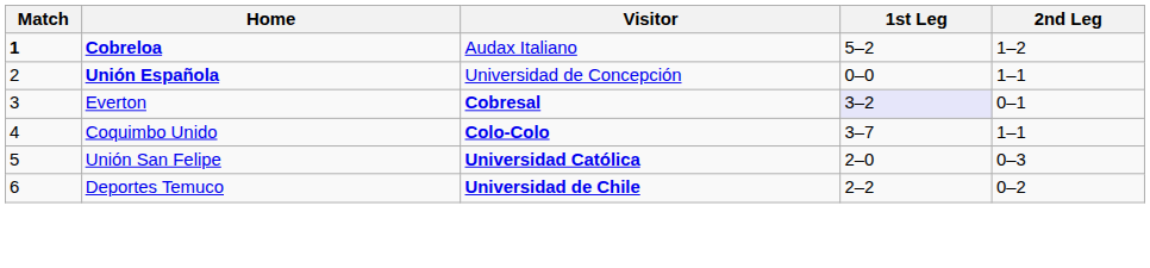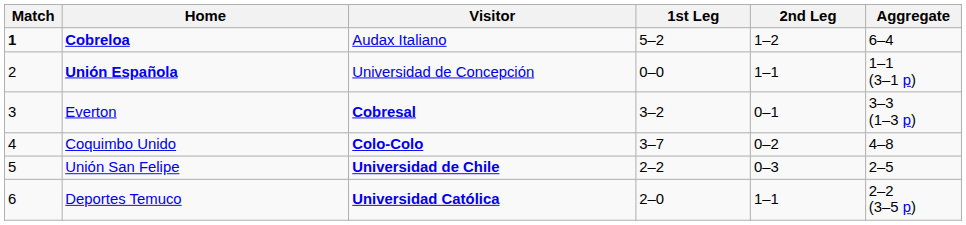+ column: Aggregate | 6–4 | 1–1 (3–1 p) | 3–3 (1–3 p) | 4–8 | 2–5 | 2–2 (3–5 p)
Everton | 1st Leg: lavender background -> no background
Coquimbo Unido | 2nd Leg: 1–1 -> 0–2
Unión San Felipe | Visitor: Universidad Católica -> Universidad de Chile
Unión San Felipe | 1st Leg: 2–0 -> 2–2
Deportes Temuco | Visitor: Universidad de Chile -> Universidad Católica
Deportes Temuco | 1st Leg: 2–2 -> 2–0
Deportes Temuco | 2nd Leg: 0–2 -> 1–1
